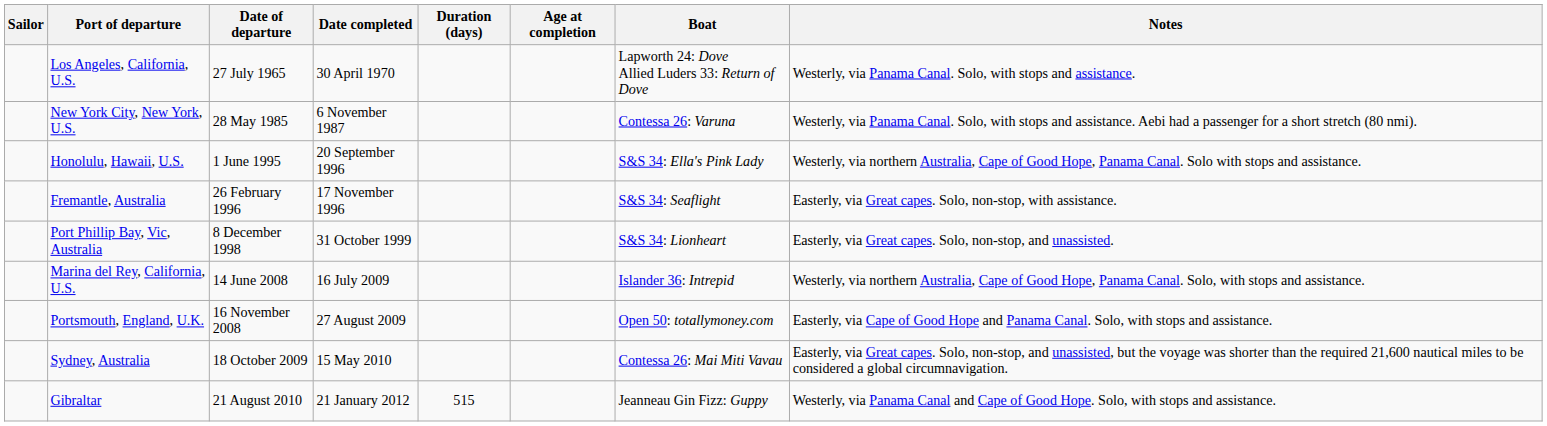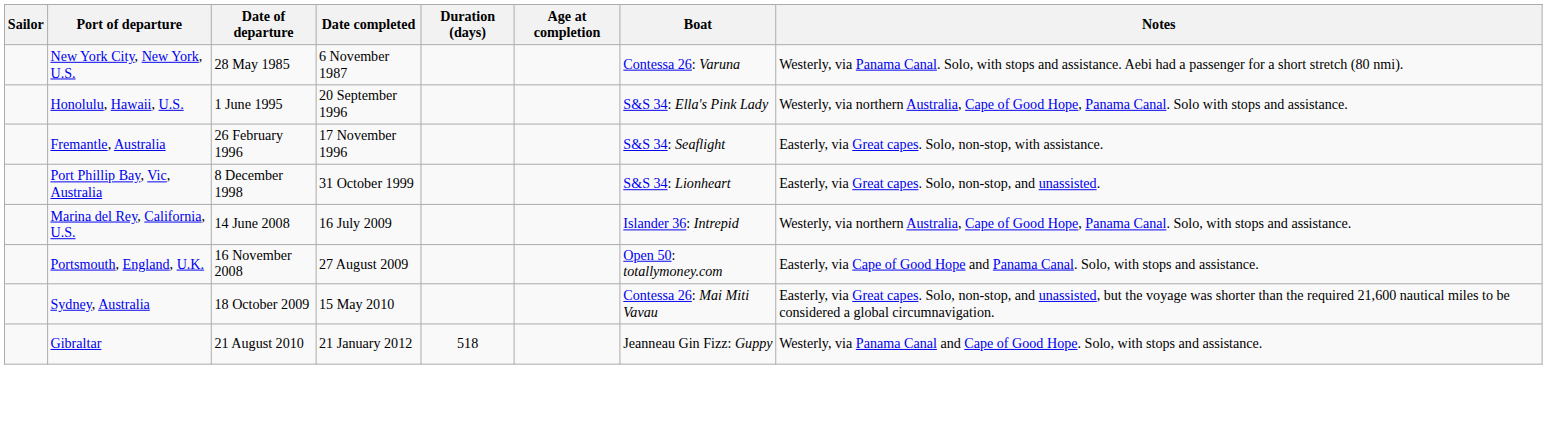- row: Los Angeles, California, U.S. | 27 July 1965 | 30 April 1970 | Lapworth 24: Dove Allied Luders 33: Return of Dove | Westerly, via Panama Canal. Solo, with stops and assistance.
Gibraltar | Duration (days): 515 -> 518
